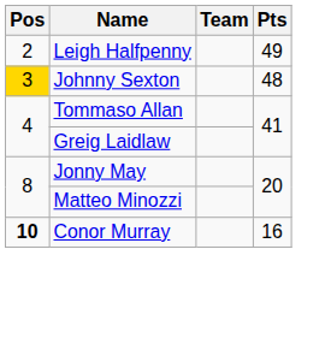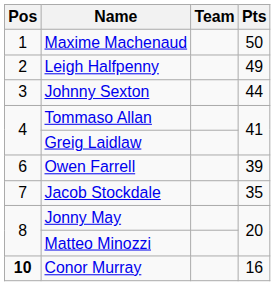+ row: 1 | Maxime Machenaud | 50
Johnny Sexton | Pos: gold background -> no background
Johnny Sexton | Pts: 48 -> 44
+ row: 6 | Owen Farrell | 39
+ row: 7 | Jacob Stockdale | 35
